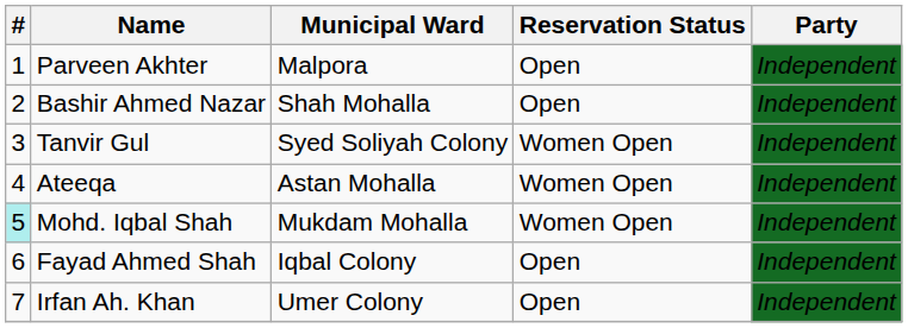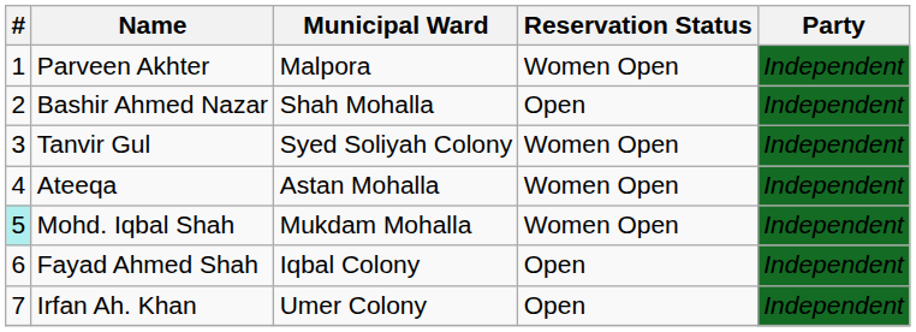Parveen Akhter | Reservation Status: Open -> Women Open
